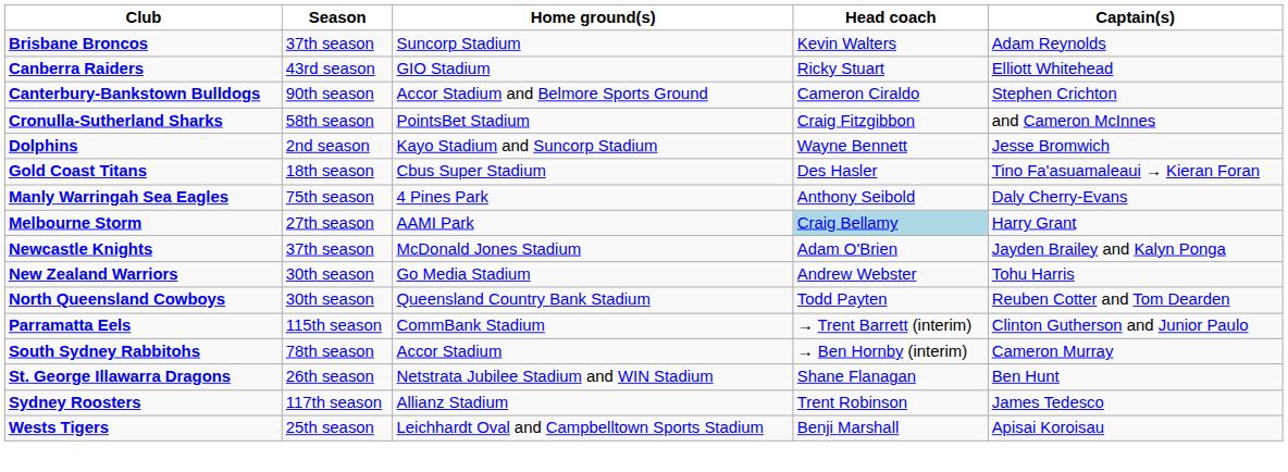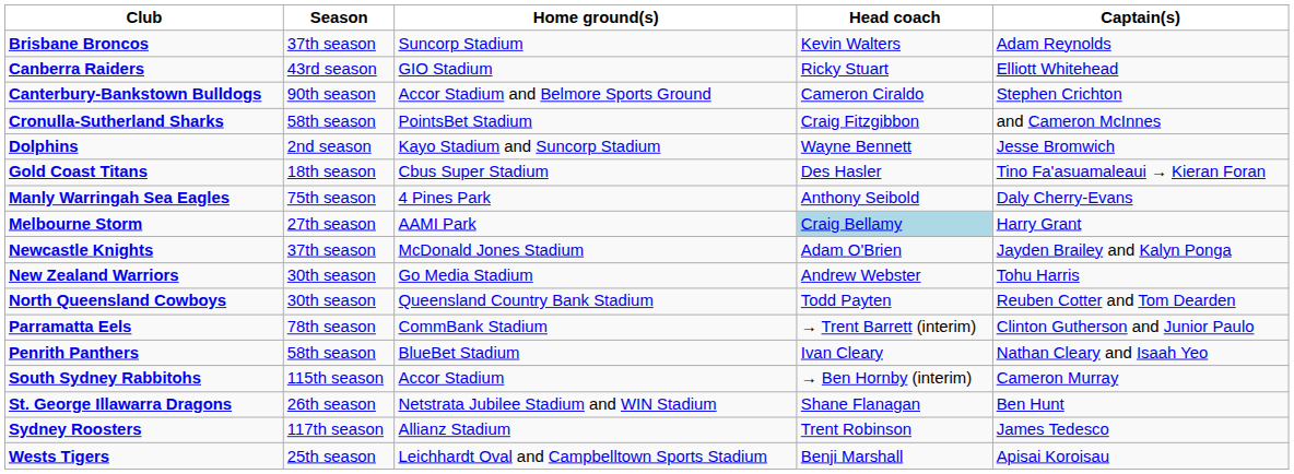Parramatta Eels | Season: 115th season -> 78th season
+ row: Penrith Panthers | 58th season | BlueBet Stadium | Ivan Cleary | Nathan Cleary and Isaah Yeo
South Sydney Rabbitohs | Season: 78th season -> 115th season
